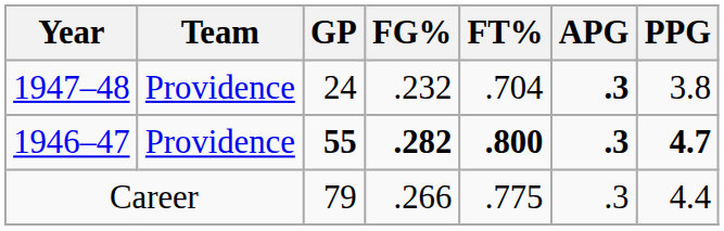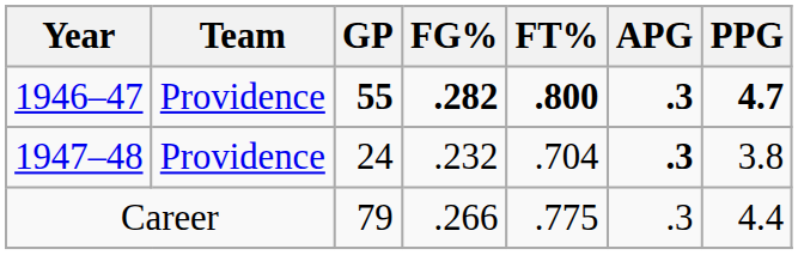rows swapped: 1946–47 <-> 1947–48
